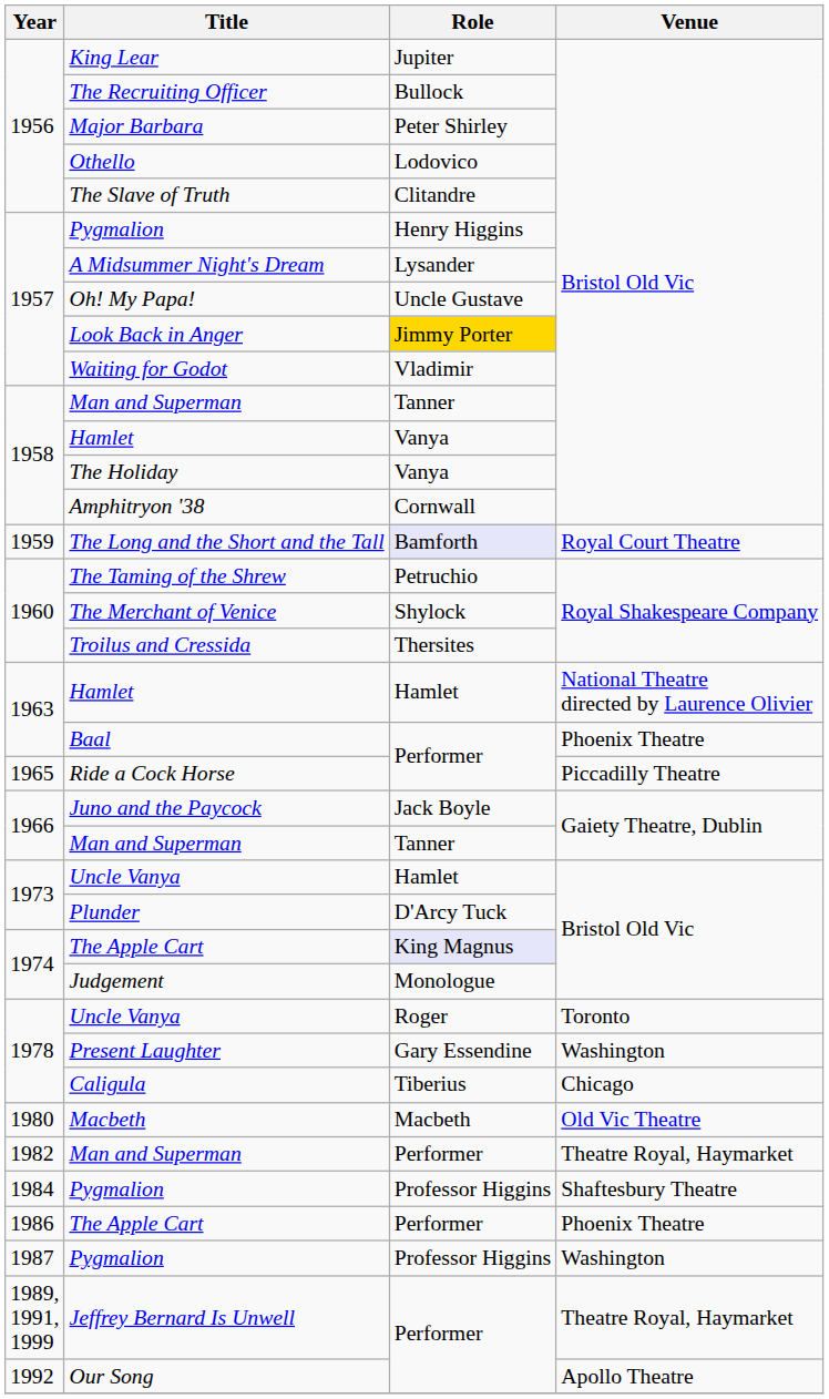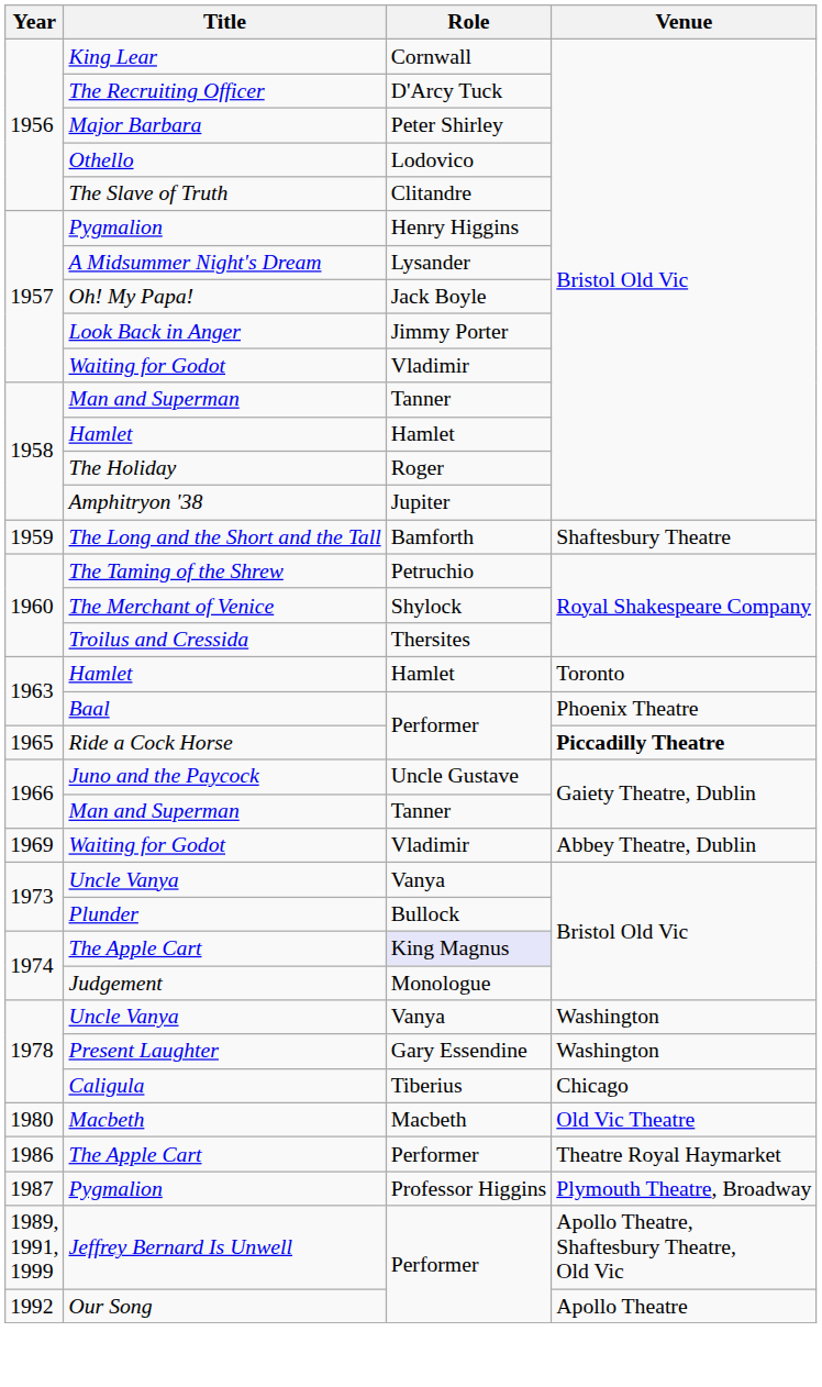King Lear | Role: Jupiter -> Cornwall
The Recruiting Officer | Role: Bullock -> D'Arcy Tuck
Oh! My Papa! | Role: Uncle Gustave -> Jack Boyle
Look Back in Anger | Role: gold background -> no background
1958 / Hamlet | Role: Vanya -> Hamlet
The Holiday | Role: Vanya -> Roger
Amphitryon '38 | Role: Cornwall -> Jupiter
The Long and the Short and the Tall | Role: lavender background -> no background
The Long and the Short and the Tall | Venue: Royal Court Theatre -> Shaftesbury Theatre
1963 / Hamlet | Venue: National Theatre directed by Laurence Olivier -> Toronto
Ride a Cock Horse | Venue: normal -> bold
Juno and the Paycock | Role: Jack Boyle -> Uncle Gustave
+ row: 1969 | Waiting for Godot | Vladimir | Abbey Theatre, Dublin
1973 / Uncle Vanya | Role: Hamlet -> Vanya
Plunder | Role: D'Arcy Tuck -> Bullock
1978 / Uncle Vanya | Role: Roger -> Vanya
1978 / Uncle Vanya | Venue: Toronto -> Washington
- row: 1982 | Man and Superman | Performer | Theatre Royal, Haymarket
- row: 1984 | Pygmalion | Professor Higgins | Shaftesbury Theatre
1986 / The Apple Cart | Venue: Phoenix Theatre -> Theatre Royal Haymarket
1987 / Pygmalion | Venue: Washington -> Plymouth Theatre, Broadway
Jeffrey Bernard Is Unwell | Venue: Theatre Royal, Haymarket -> Apollo Theatre, Shaftesbury Theatre, Old Vic
